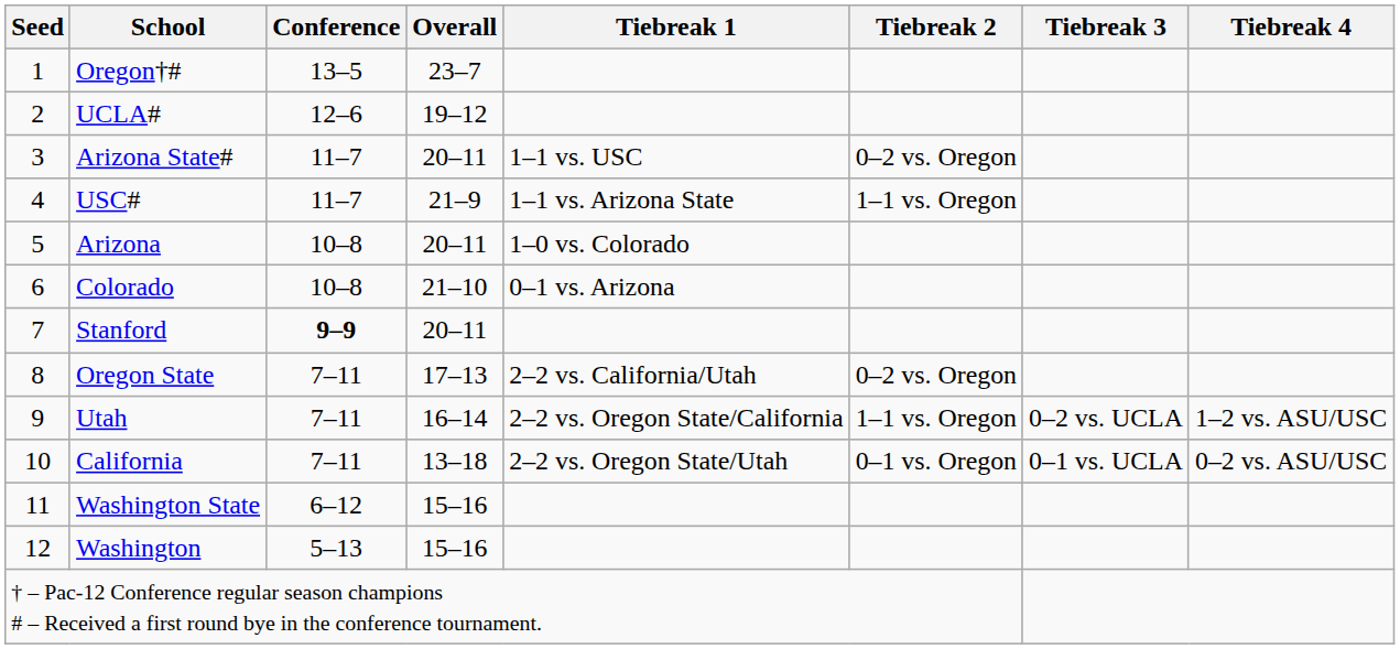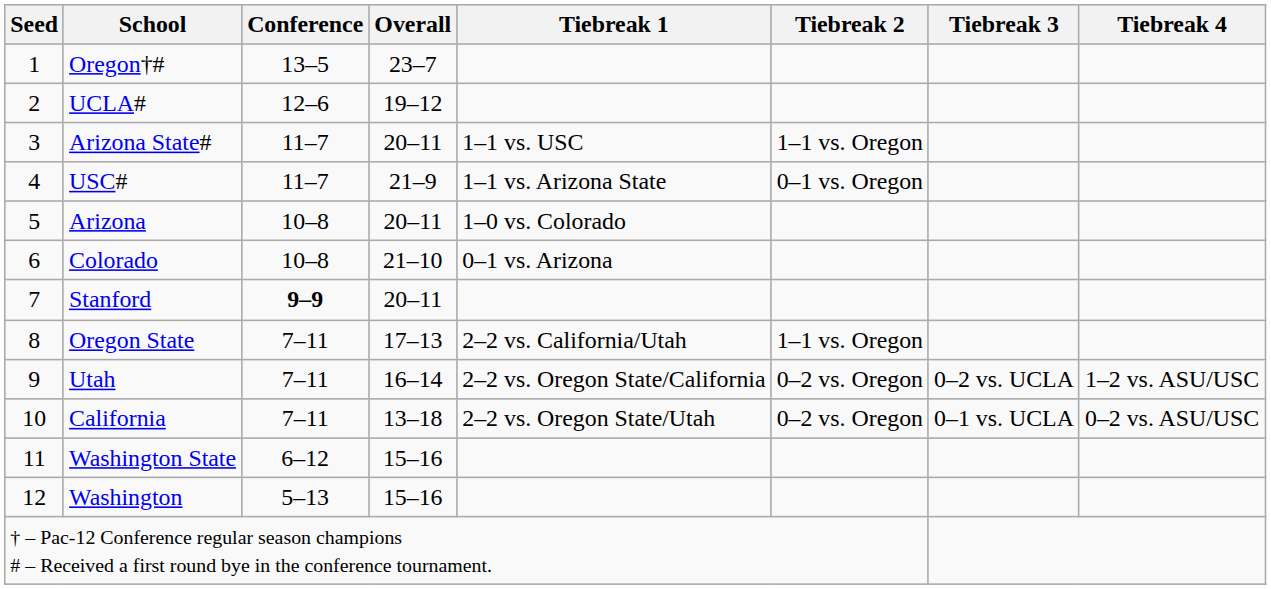Arizona State# | Tiebreak 2: 0–2 vs. Oregon -> 1–1 vs. Oregon
USC# | Tiebreak 2: 1–1 vs. Oregon -> 0–1 vs. Oregon
Oregon State | Tiebreak 2: 0–2 vs. Oregon -> 1–1 vs. Oregon
Utah | Tiebreak 2: 1–1 vs. Oregon -> 0–2 vs. Oregon
California | Tiebreak 2: 0–1 vs. Oregon -> 0–2 vs. Oregon
